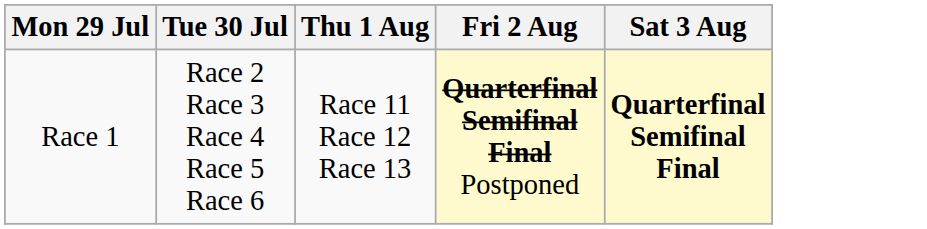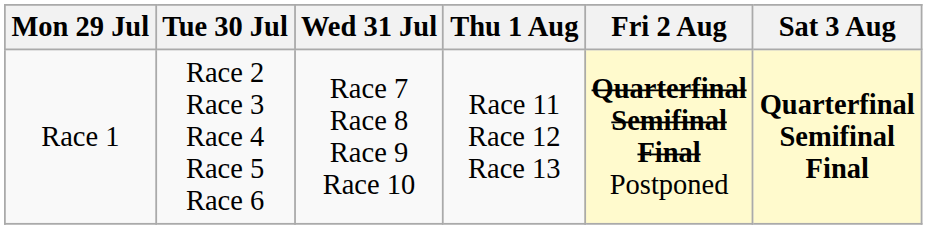+ column: Wed 31 Jul | Race 7 Race 8 Race 9 Race 10
